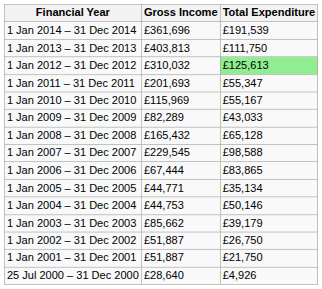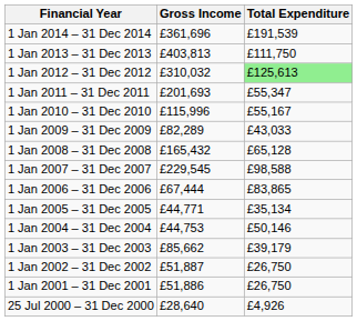1 Jan 2010 – 31 Dec 2010 | Gross Income: £115,969 -> £115,996
1 Jan 2001 – 31 Dec 2001 | Gross Income: £51,887 -> £51,886
1 Jan 2001 – 31 Dec 2001 | Total Expenditure: £21,750 -> £26,750
